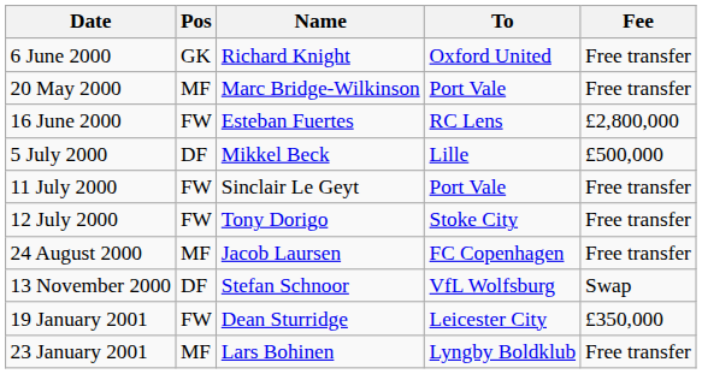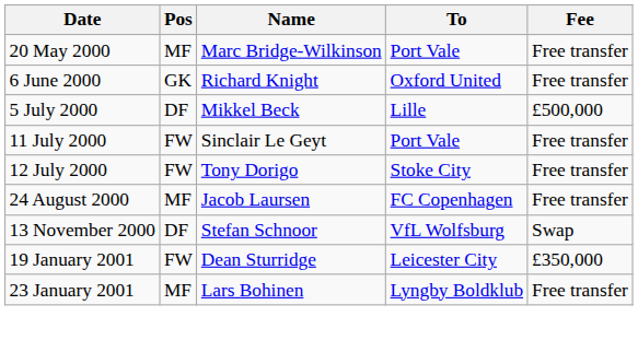rows swapped: 20 May 2000 <-> 6 June 2000
- row: 16 June 2000 | FW | Esteban Fuertes | RC Lens | £2,800,000
